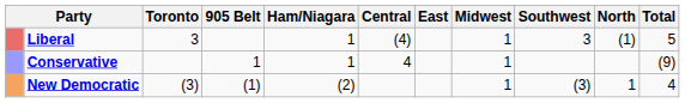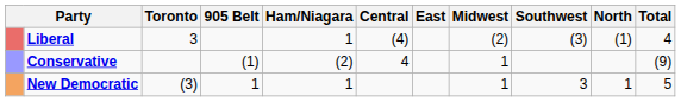Liberal | Midwest: 1 -> (2)
Liberal | Southwest: 3 -> (3)
Liberal | Total: 5 -> 4
Conservative | 905 Belt: 1 -> (1)
Conservative | Ham/Niagara: 1 -> (2)
New Democratic | 905 Belt: (1) -> 1
New Democratic | Ham/Niagara: (2) -> 1
New Democratic | Southwest: (3) -> 3
New Democratic | Total: 4 -> 5
